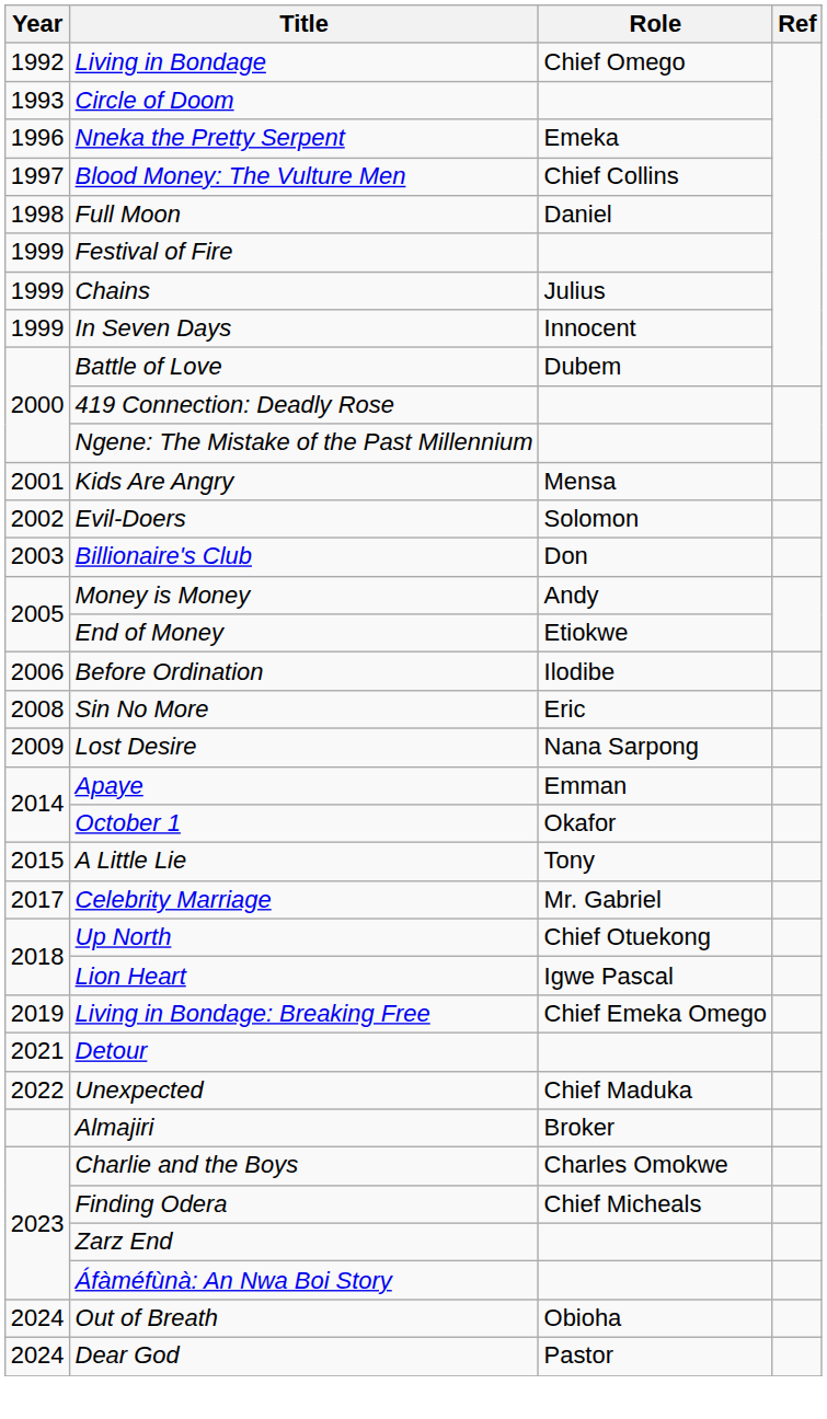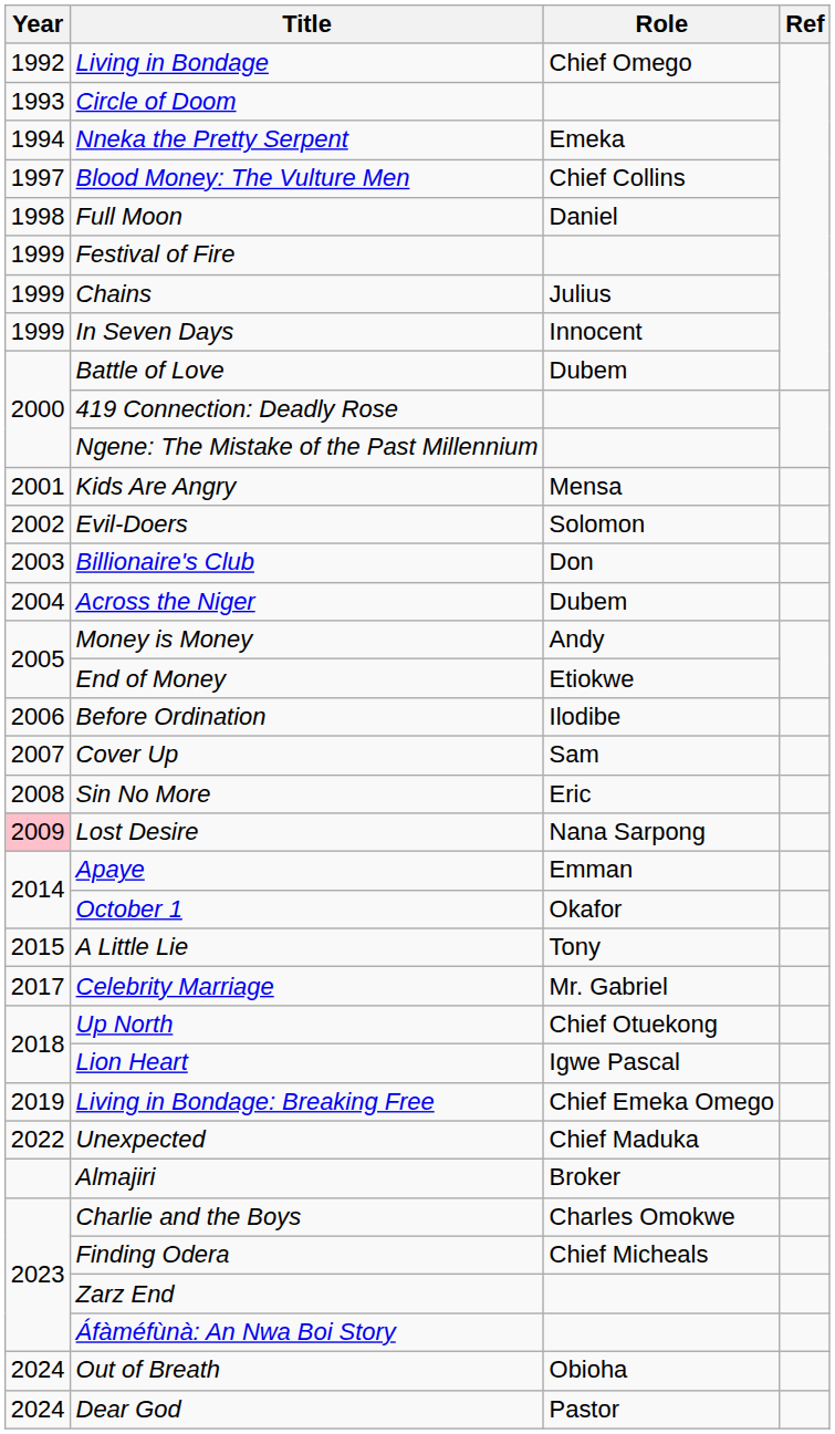Nneka the Pretty Serpent | Year: 1996 -> 1994
+ row: 2004 | Across the Niger | Dubem
+ row: 2007 | Cover Up | Sam
Lost Desire | Year: no background -> pink background
- row: 2021 | Detour
